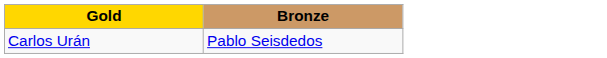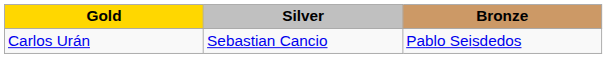+ column: Silver | Sebastian Cancio
